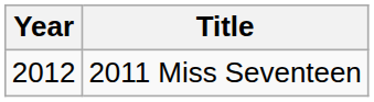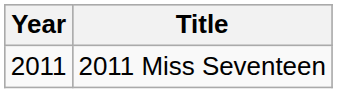2011 Miss Seventeen | Year: 2012 -> 2011
